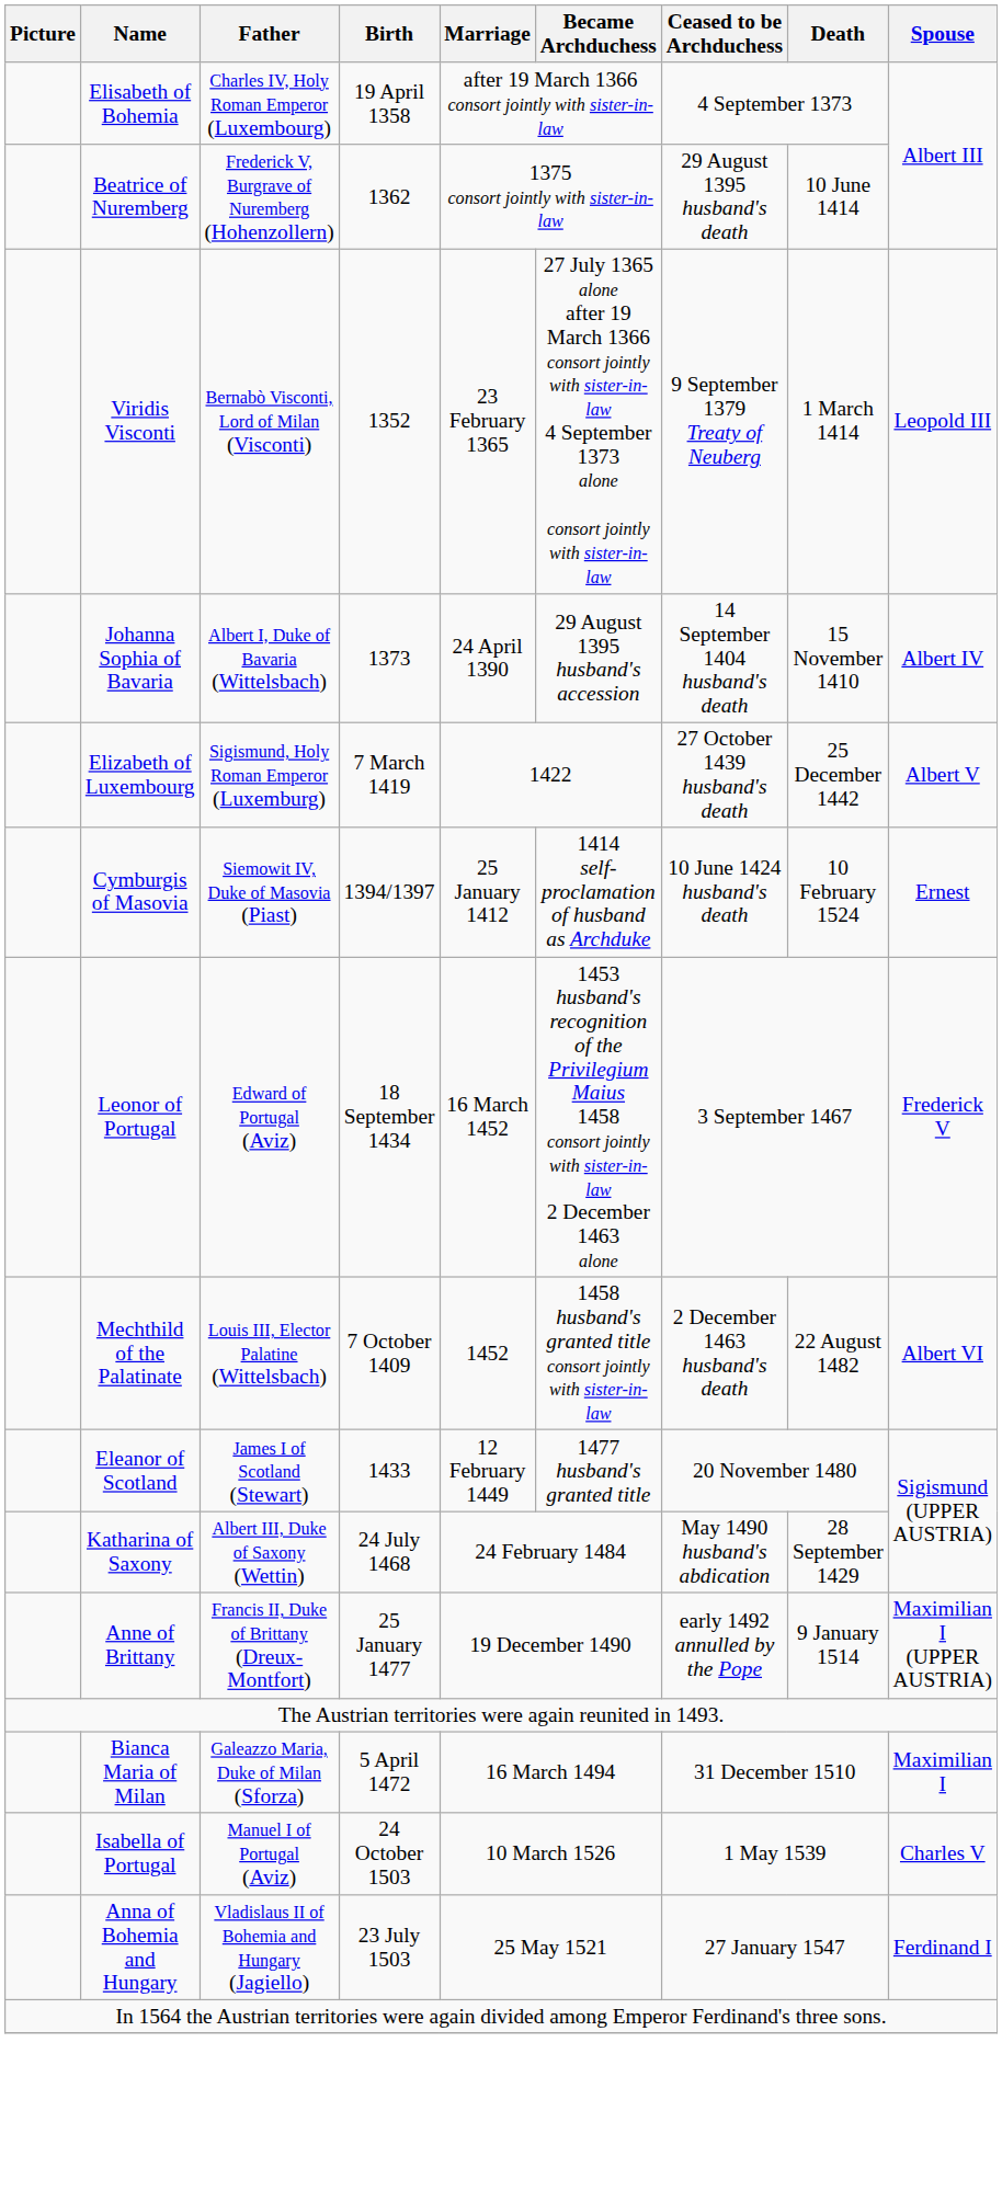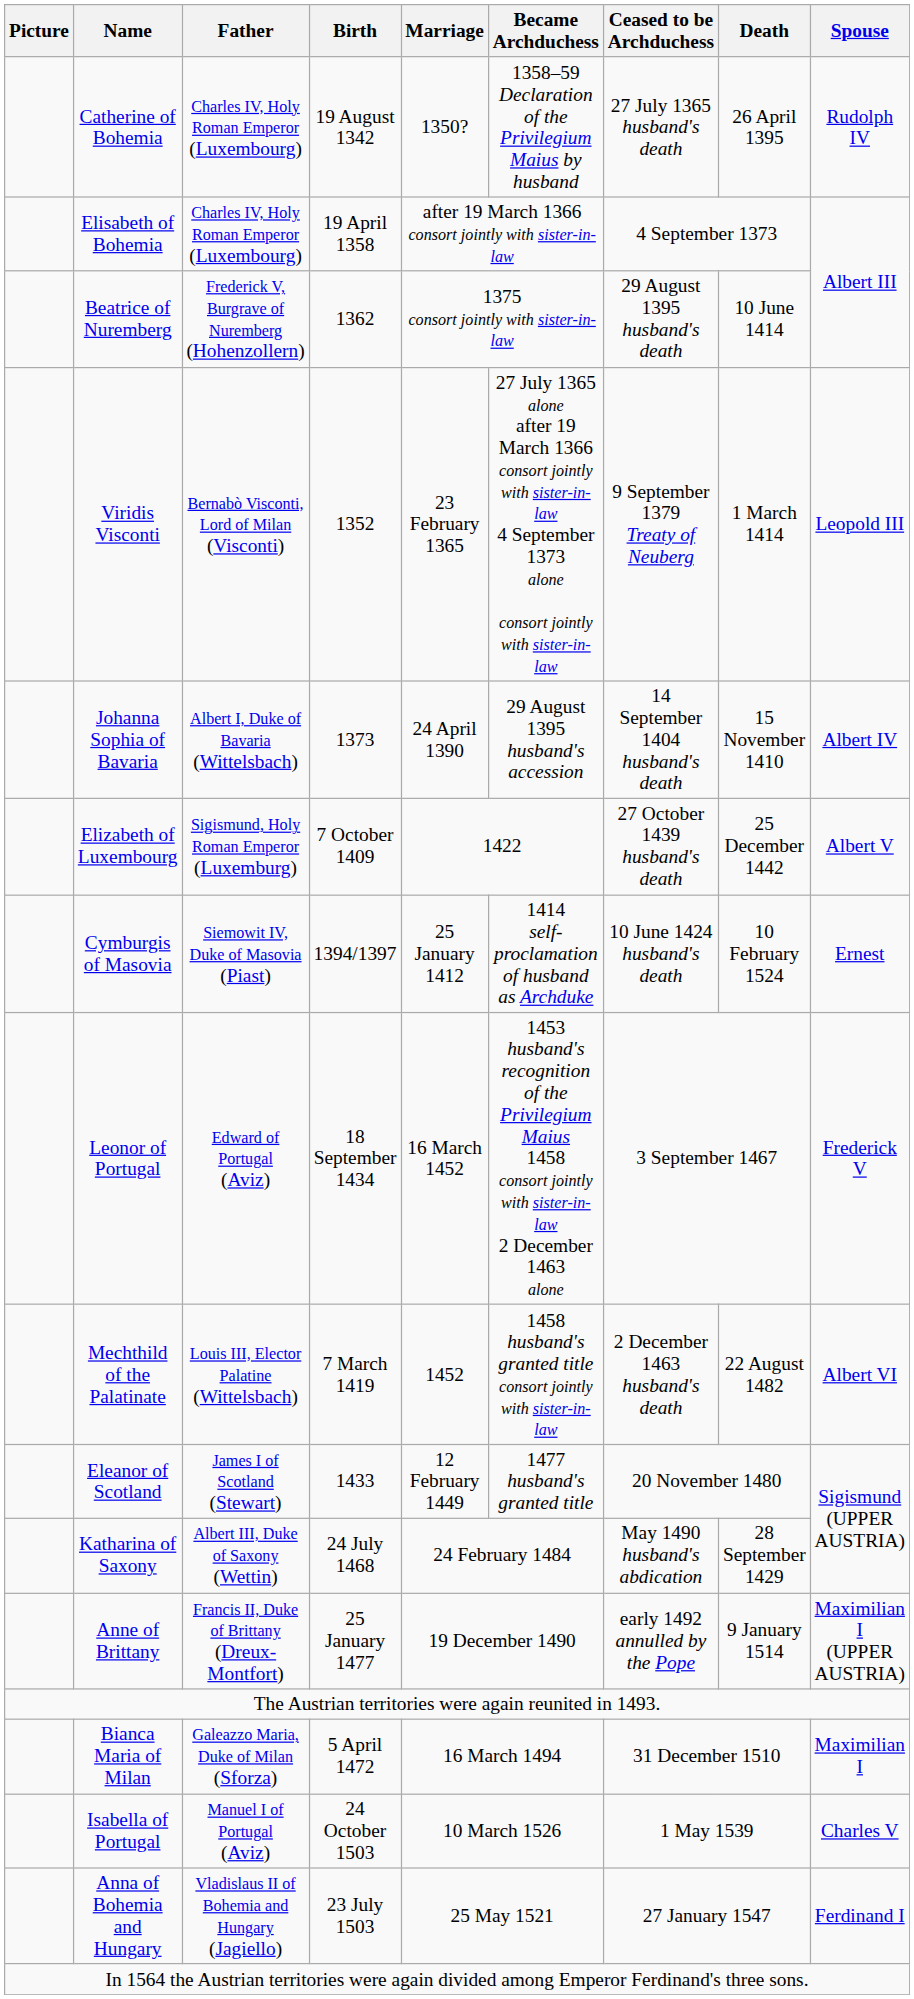+ row: Catherine of Bohemia | Charles IV, Holy Roman Emperor (Luxembourg) | 19 August 1342 | 1350? | 1358–59 Declaration of the Privilegium Maius by husband | 27 July 1365 husband's death | 26 April 1395 | Rudolph IV
Elizabeth of Luxembourg | Birth: 7 March 1419 -> 7 October 1409
Mechthild of the Palatinate | Birth: 7 October 1409 -> 7 March 1419
